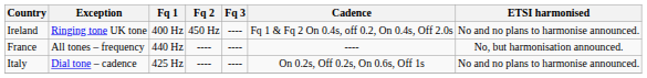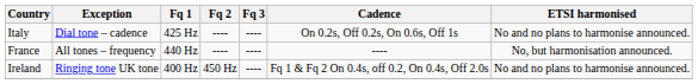rows swapped: Ireland <-> Italy
